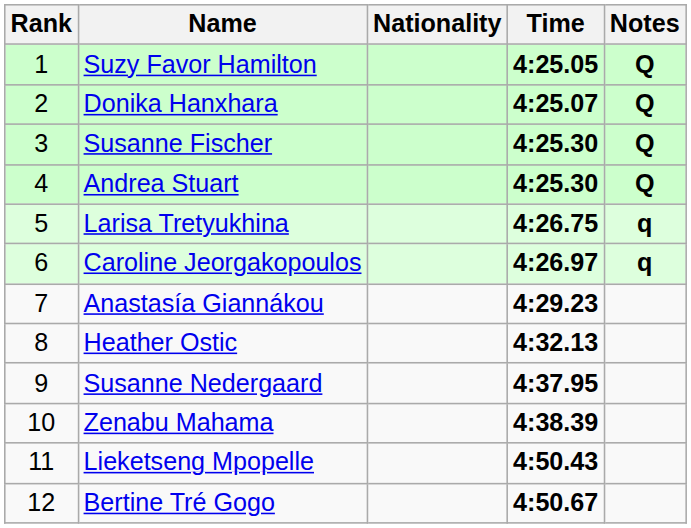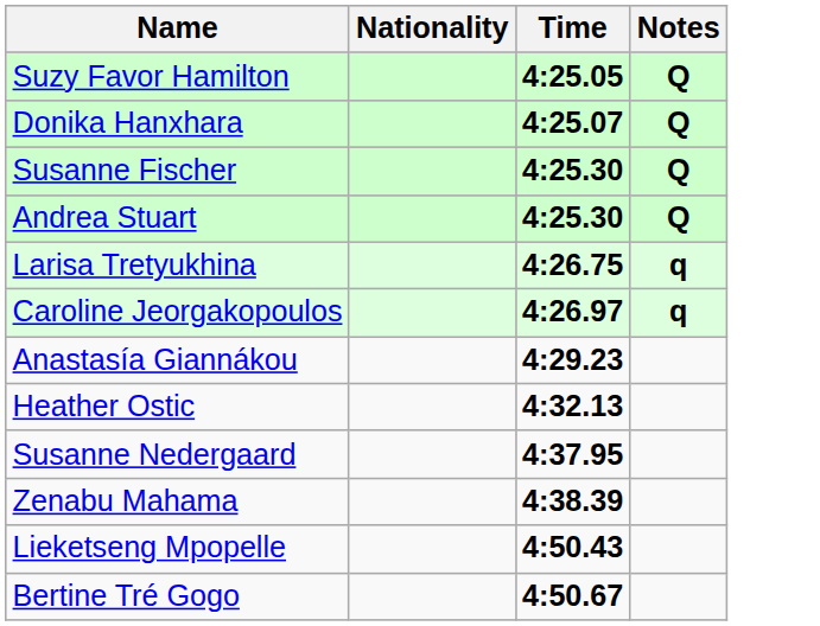- column: Rank | 1 | 2 | 3 | 4 | 5 | 6 | 7 | 8 | 9 | 10 | 11 | 12
